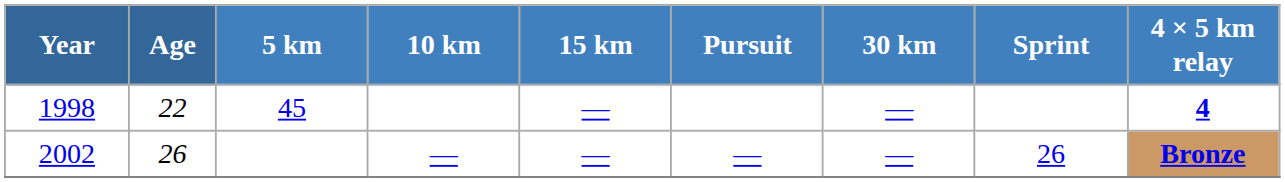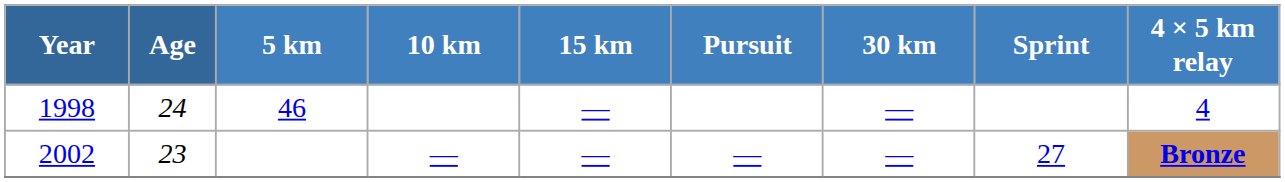1998 | Age: 22 -> 24
1998 | 5 km: 45 -> 46
1998 | 4 × 5 km relay: bold -> normal
2002 | Age: 26 -> 23
2002 | Sprint: 26 -> 27
